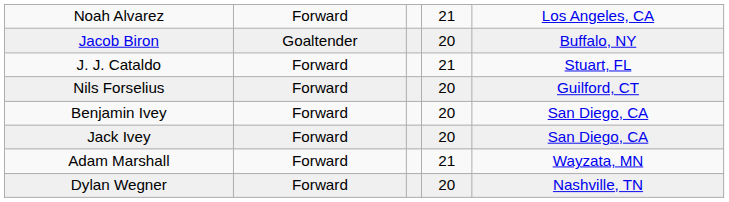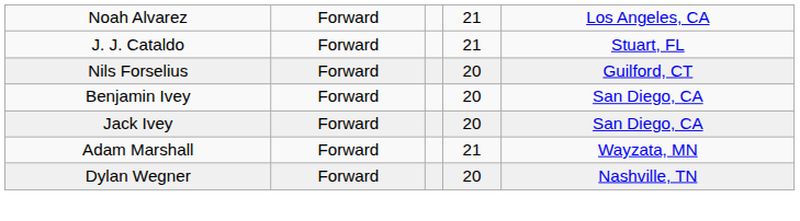- row: Jacob Biron | Goaltender | 20 | Buffalo, NY
